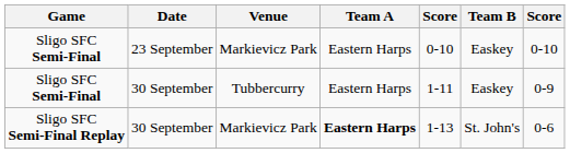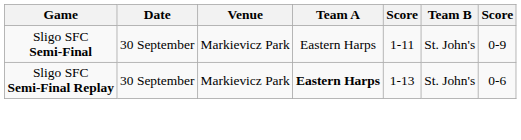- row: Sligo SFC Semi-Final | 23 September | Markievicz Park | Eastern Harps | 0-10 | Easkey | 0-10
Sligo SFC Semi-Final / 30 September | Venue: Tubbercurry -> Markievicz Park
Sligo SFC Semi-Final / 30 September | Team B: Easkey -> St. John's
